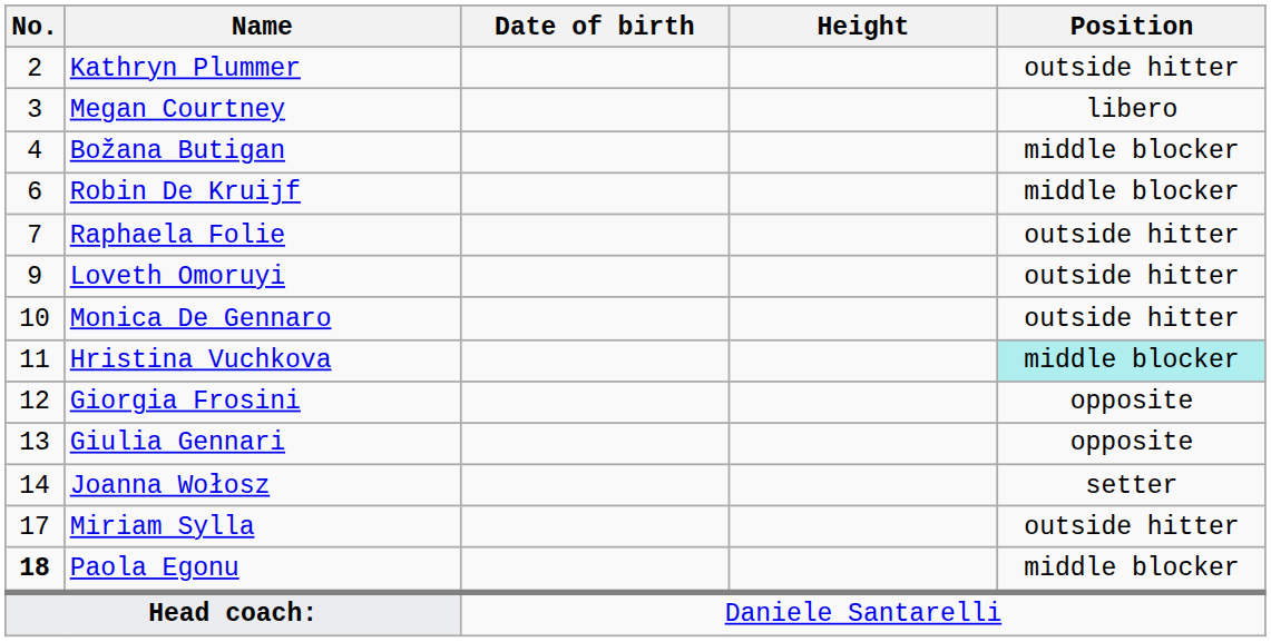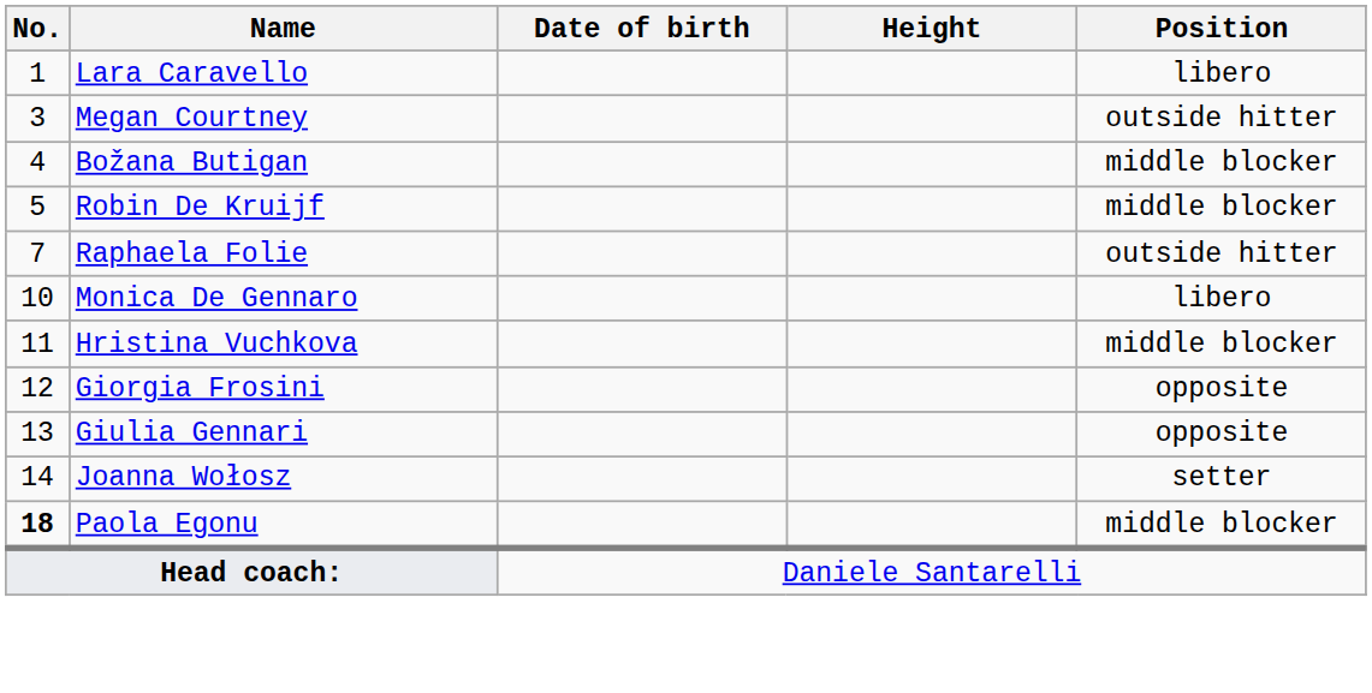+ row: 1 | Lara Caravello | libero
- row: 2 | Kathryn Plummer | outside hitter
Megan Courtney | Position: libero -> outside hitter
Robin De Kruijf | No.: 6 -> 5
- row: 9 | Loveth Omoruyi | outside hitter
Monica De Gennaro | Position: outside hitter -> libero
Hristina Vuchkova | Position: paleturquoise background -> no background
- row: 17 | Miriam Sylla | outside hitter
